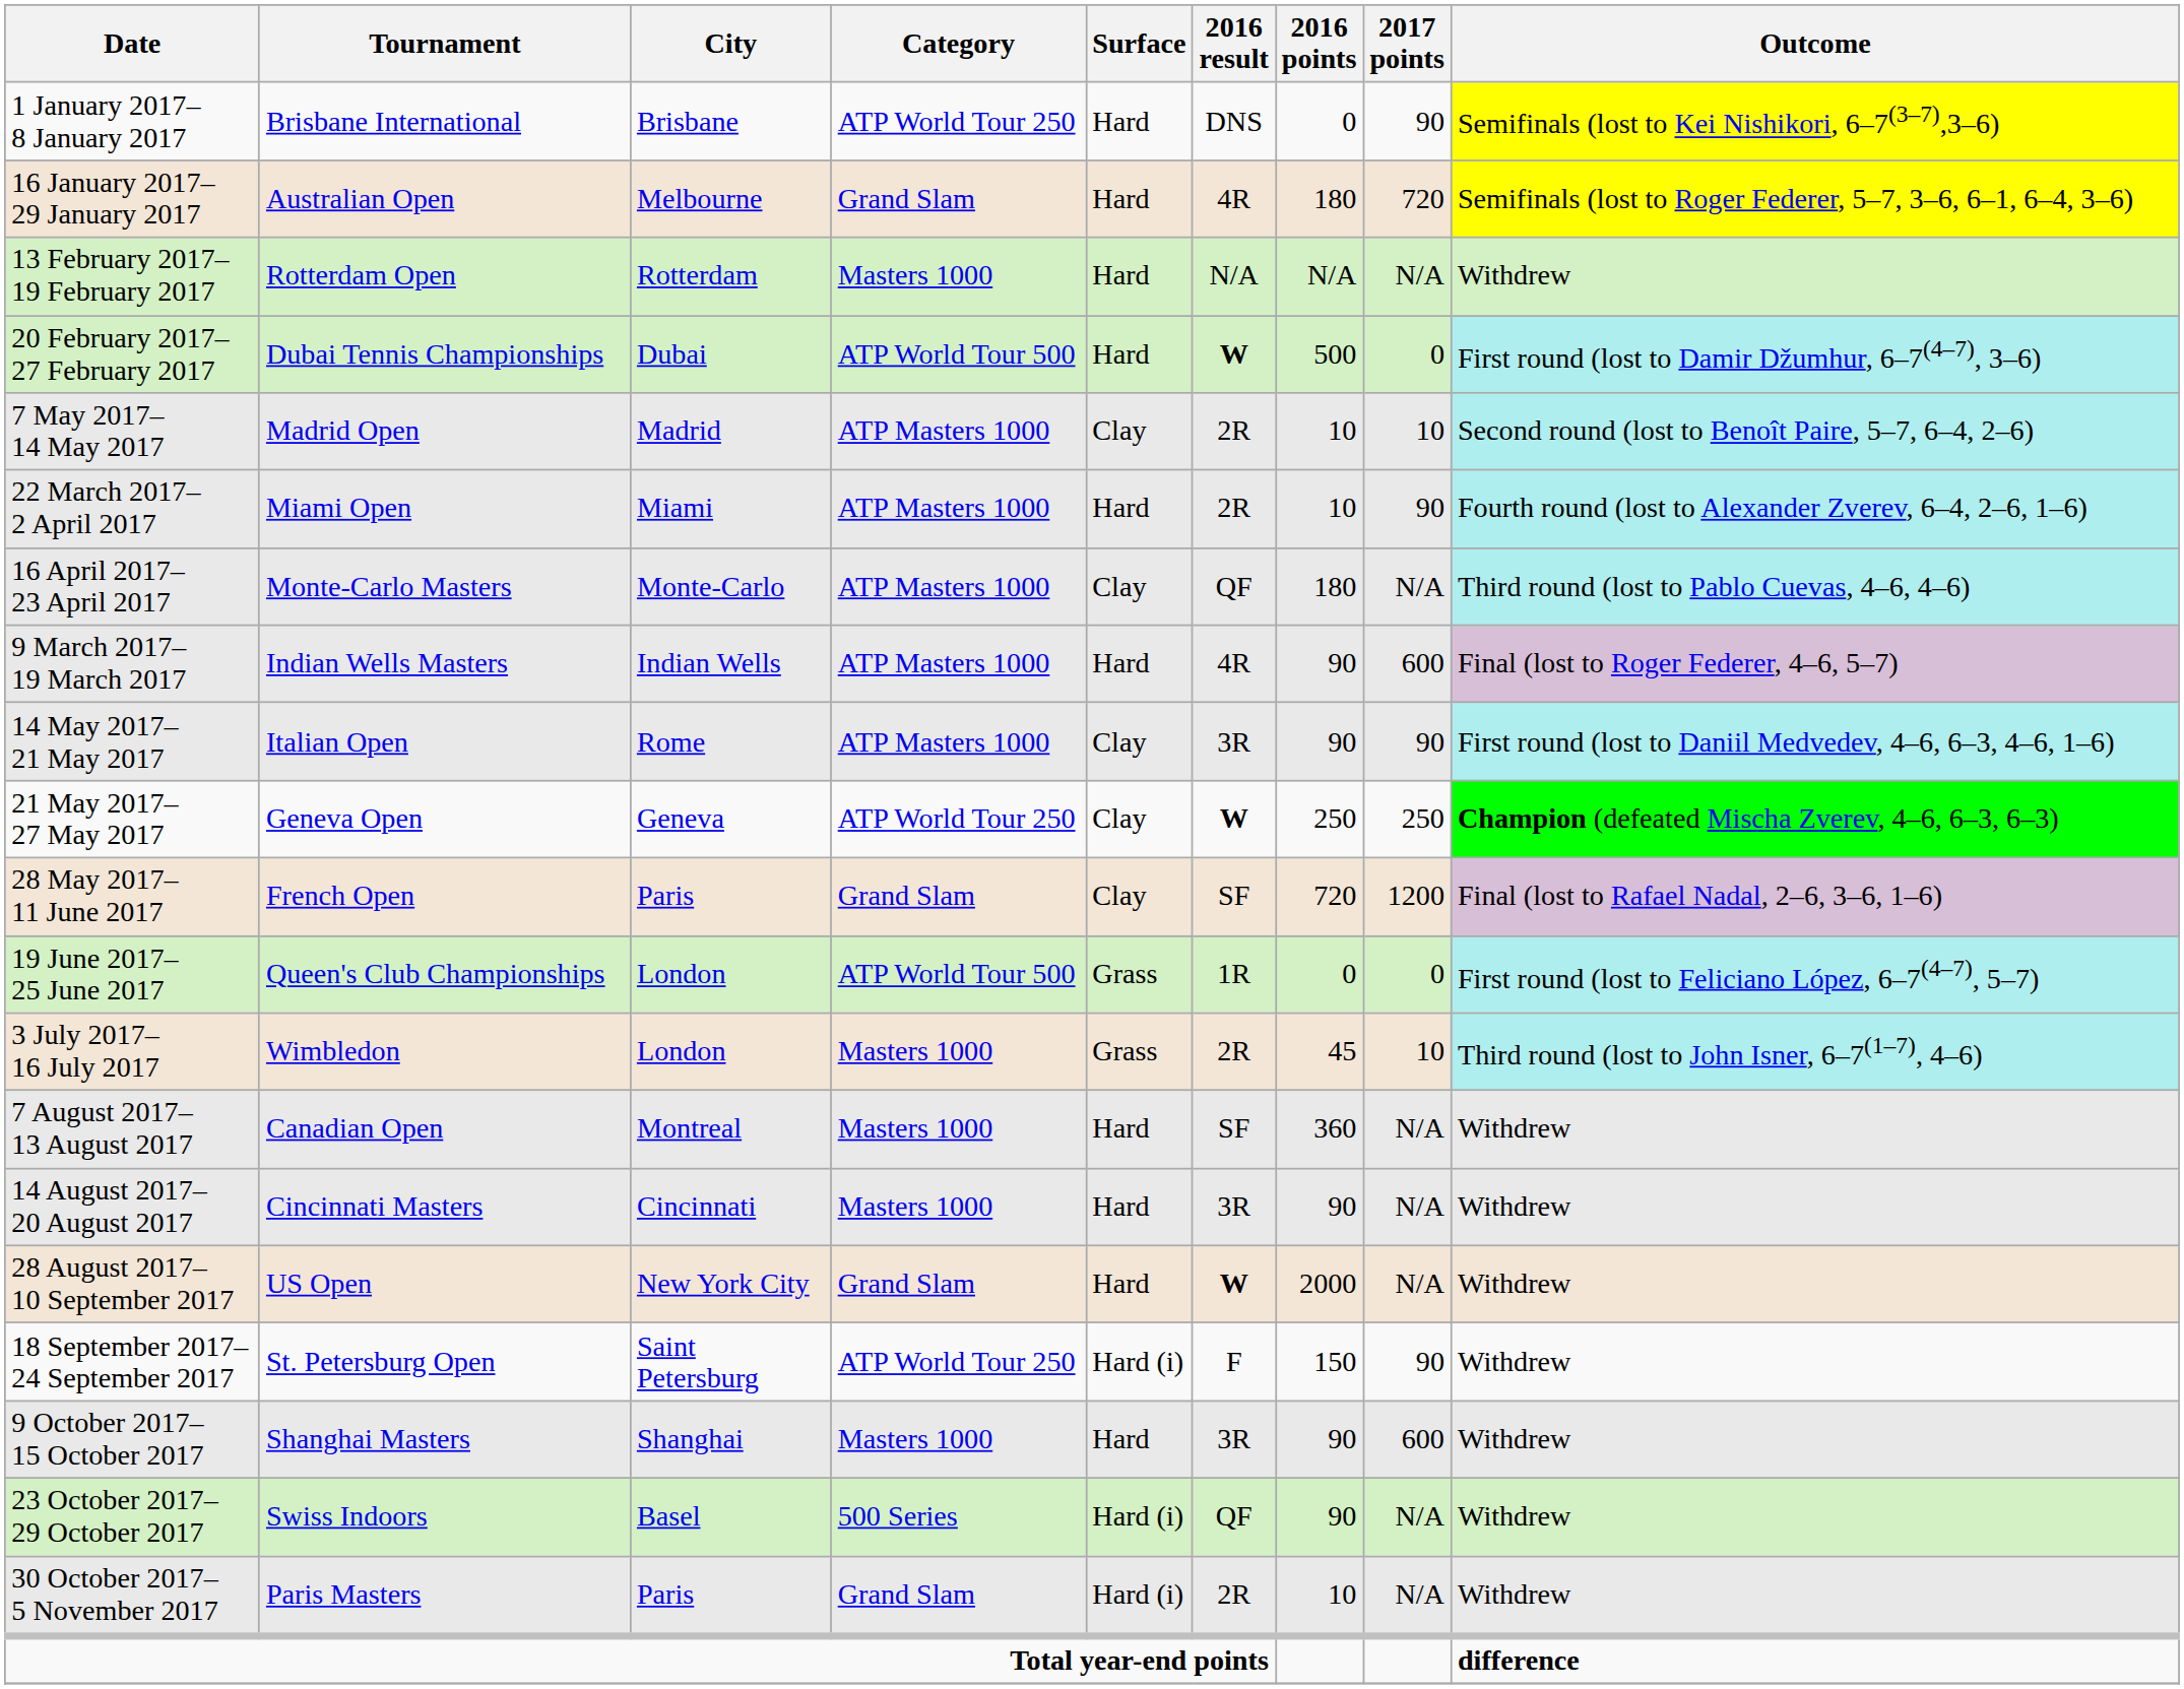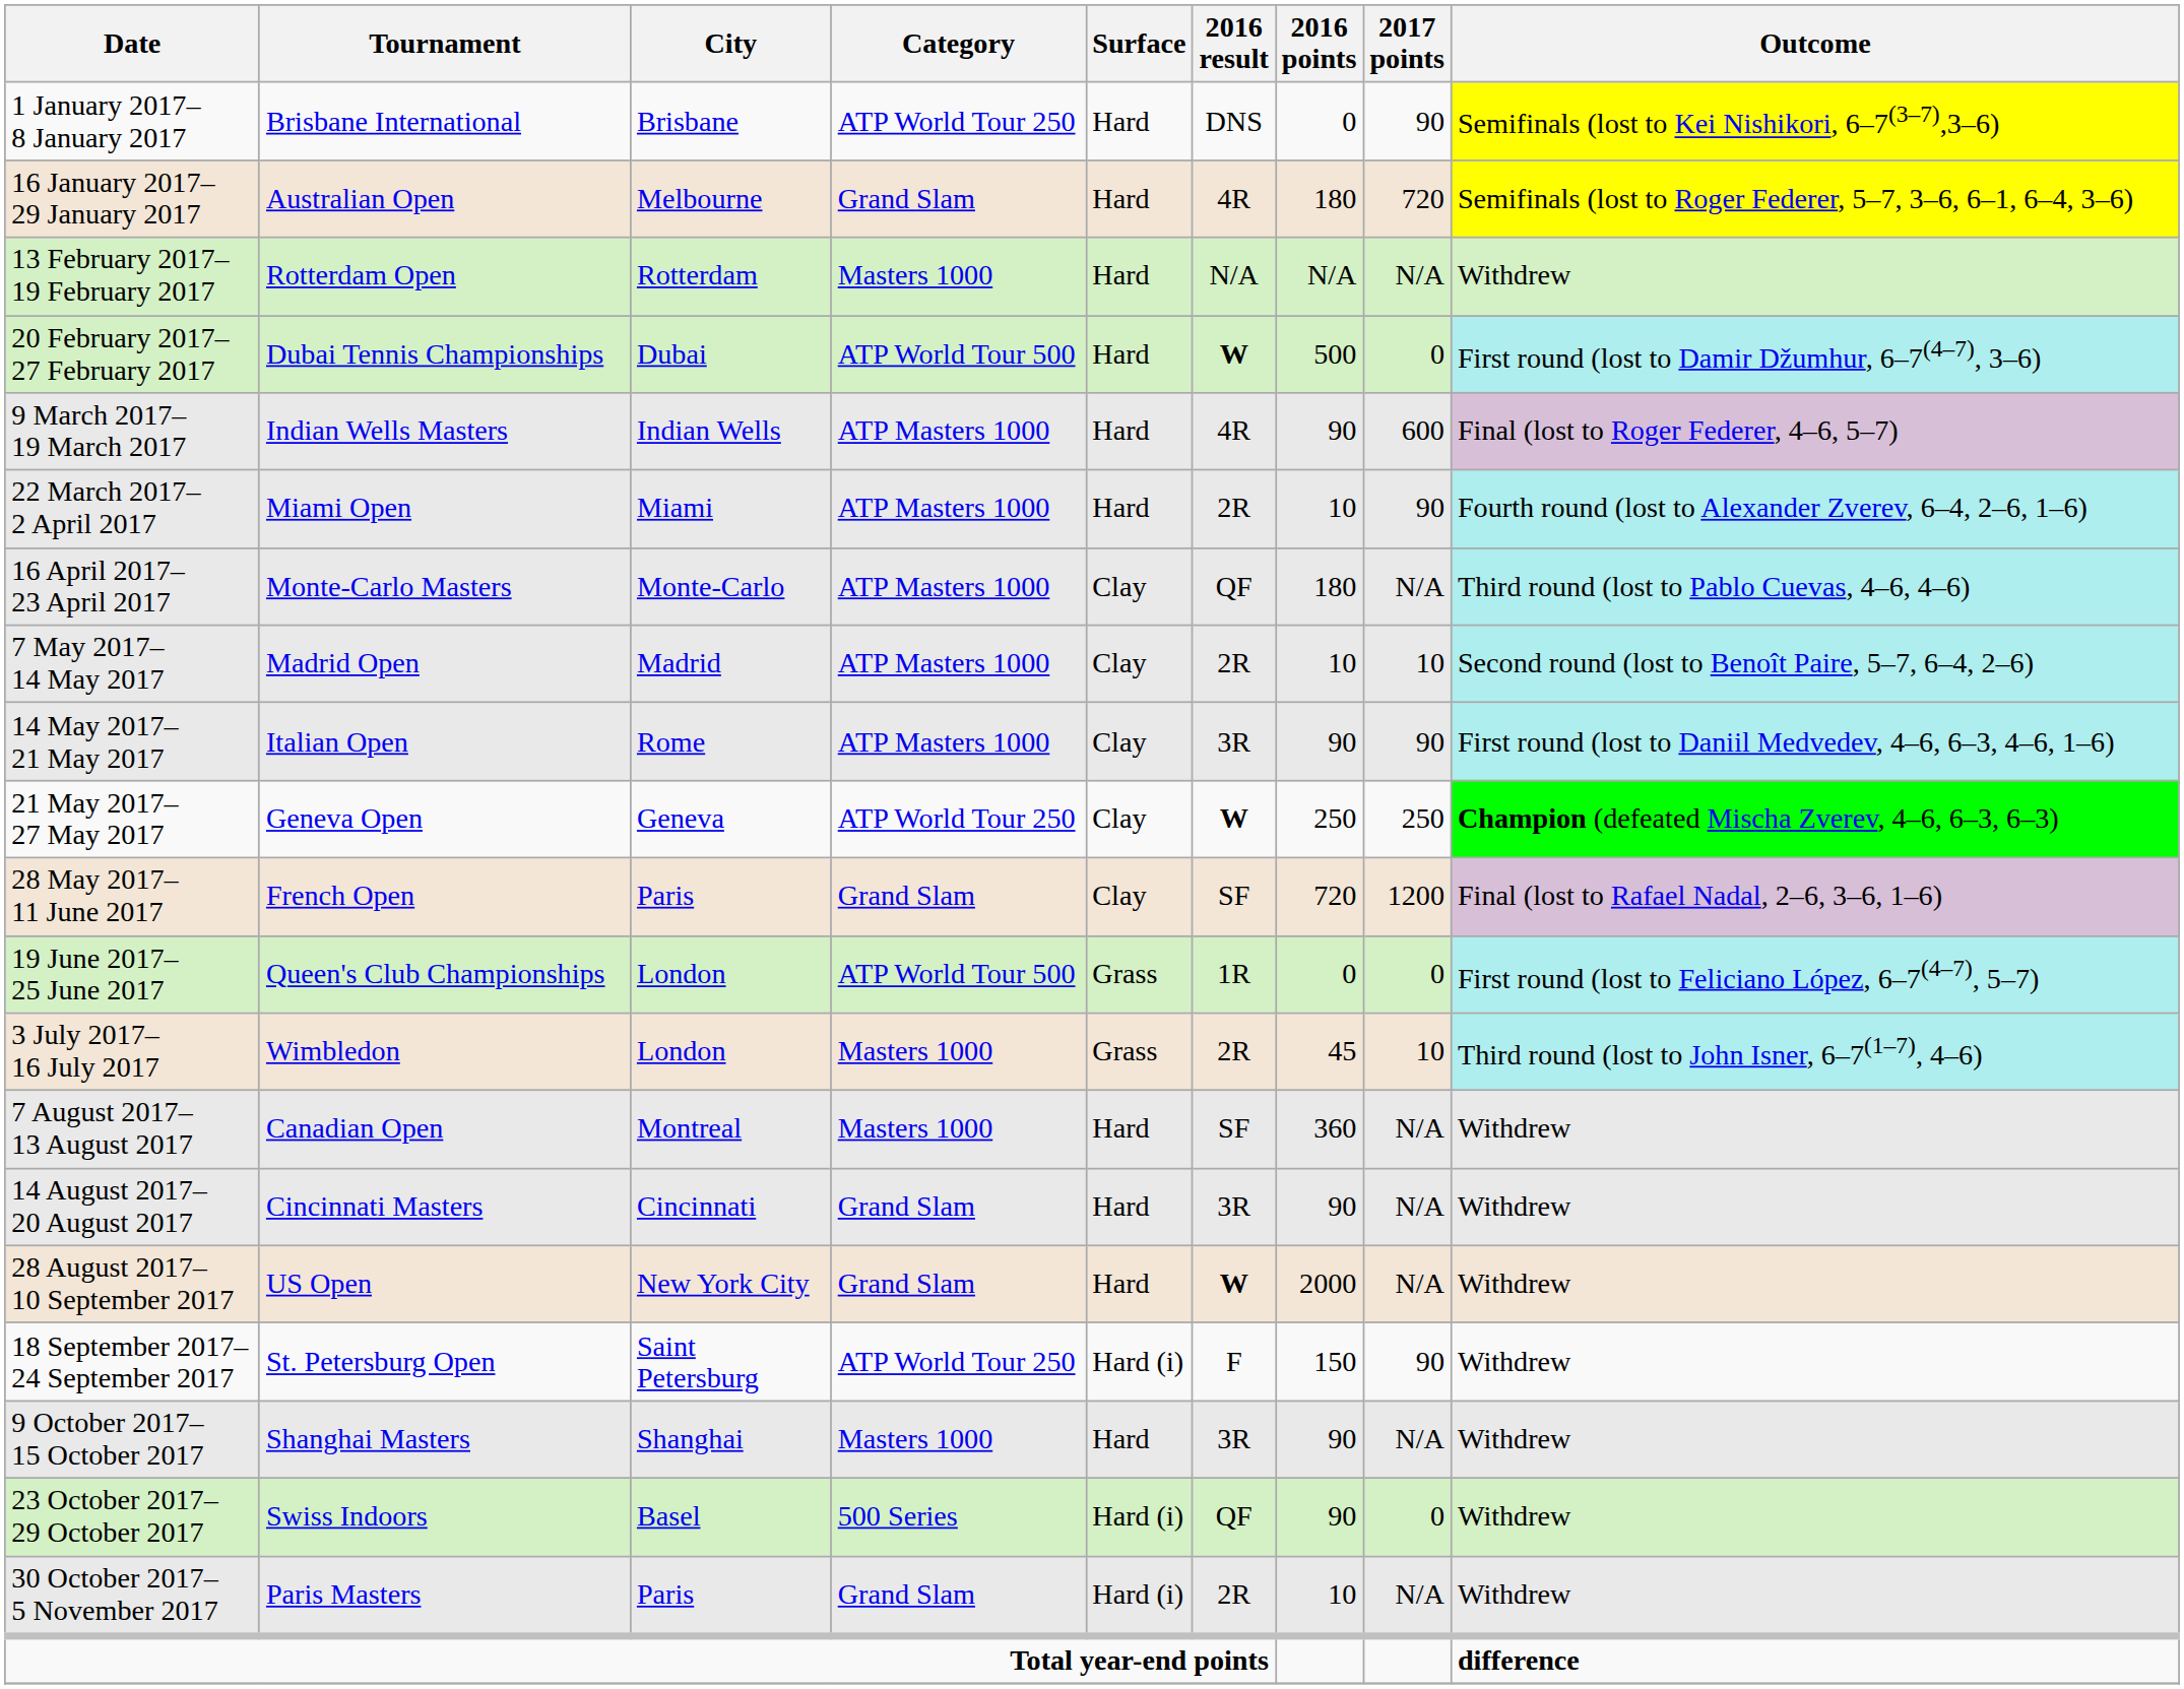rows swapped: 9 March 2017– 19 March 2017 <-> 7 May 2017– 14 May 2017
14 August 2017– 20 August 2017 | Category: Masters 1000 -> Grand Slam
9 October 2017– 15 October 2017 | 2017 points: 600 -> N/A
23 October 2017– 29 October 2017 | 2017 points: N/A -> 0
